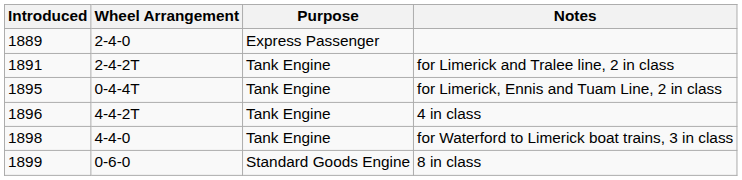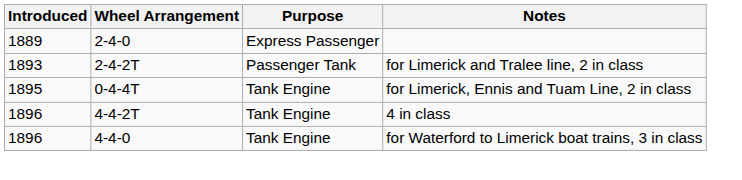for Limerick and Tralee line, 2 in class | Introduced: 1891 -> 1893
for Limerick and Tralee line, 2 in class | Purpose: Tank Engine -> Passenger Tank
for Waterford to Limerick boat trains, 3 in class | Introduced: 1898 -> 1896
- row: 1899 | 0-6-0 | Standard Goods Engine | 8 in class
